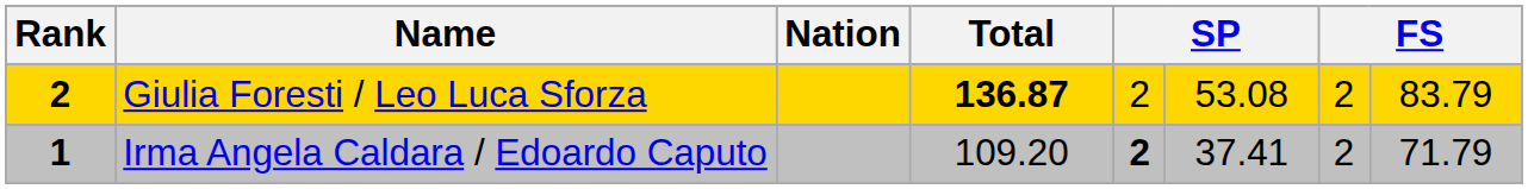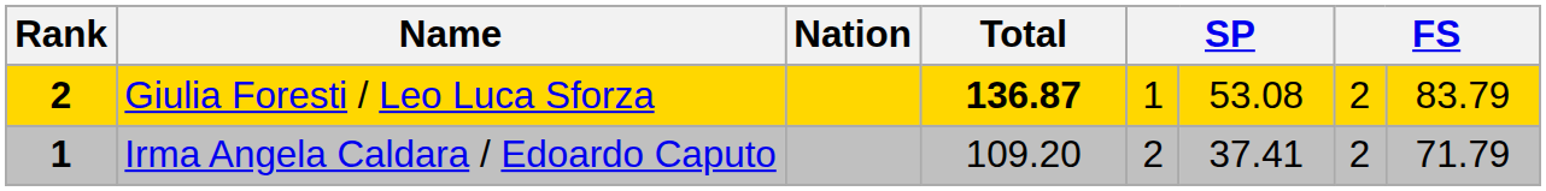Giulia Foresti / Leo Luca Sforza | column 5: 2 -> 1
Irma Angela Caldara / Edoardo Caputo | column 5: bold -> normal
